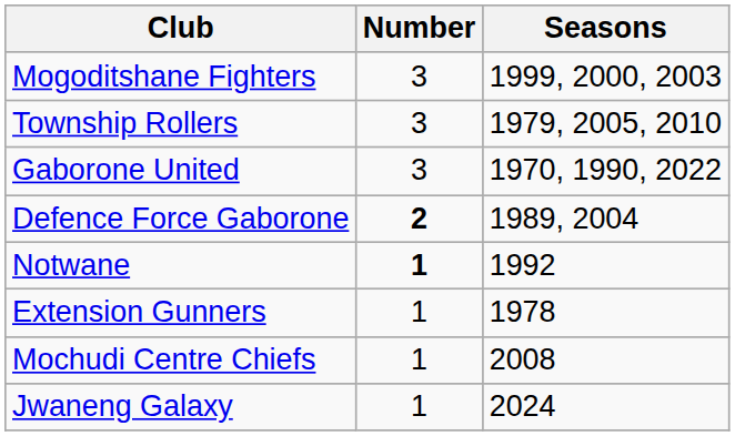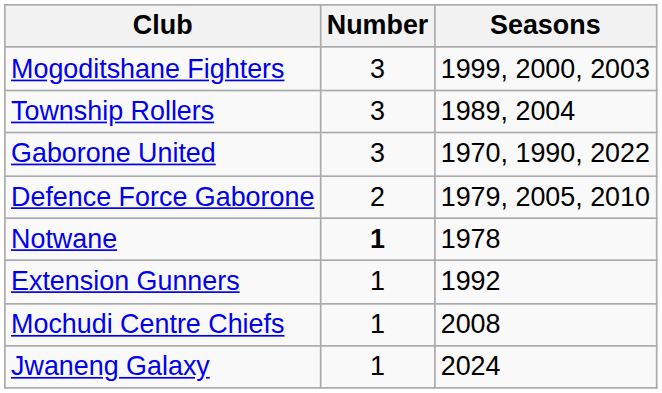Township Rollers | Seasons: 1979, 2005, 2010 -> 1989, 2004
Defence Force Gaborone | Number: bold -> normal
Defence Force Gaborone | Seasons: 1989, 2004 -> 1979, 2005, 2010
Notwane | Seasons: 1992 -> 1978
Extension Gunners | Seasons: 1978 -> 1992
